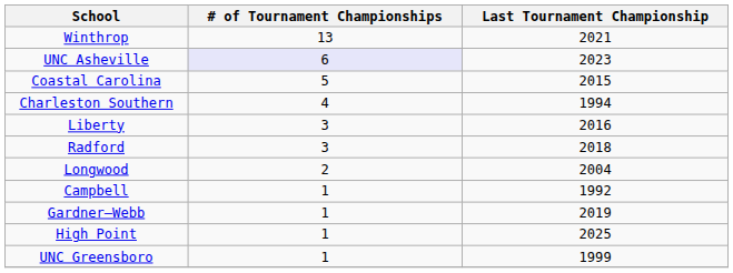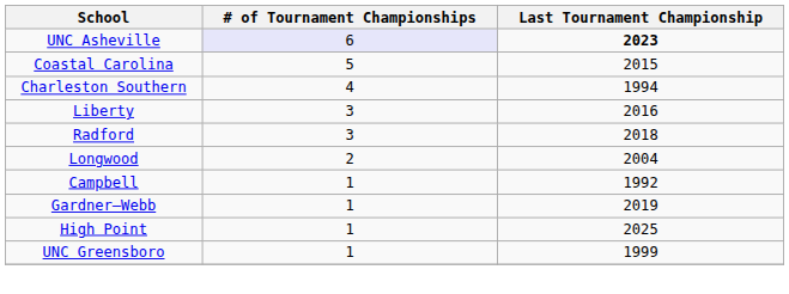- row: Winthrop | 13 | 2021
UNC Asheville | Last Tournament Championship: normal -> bold
